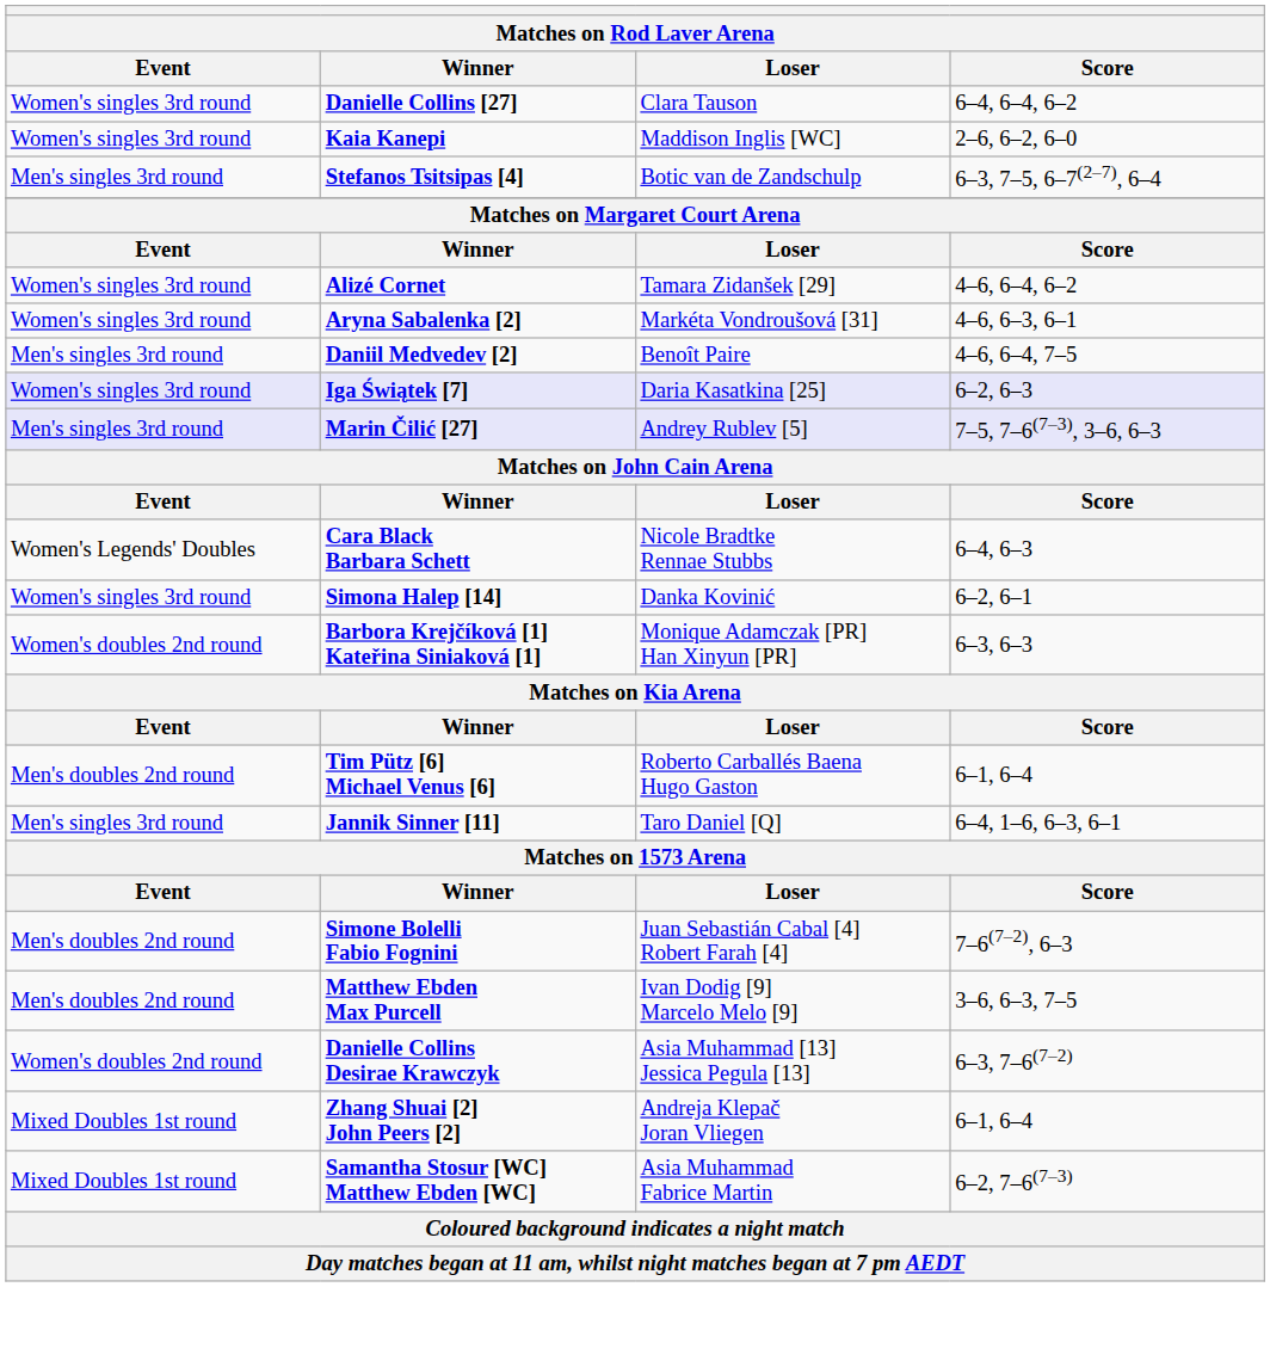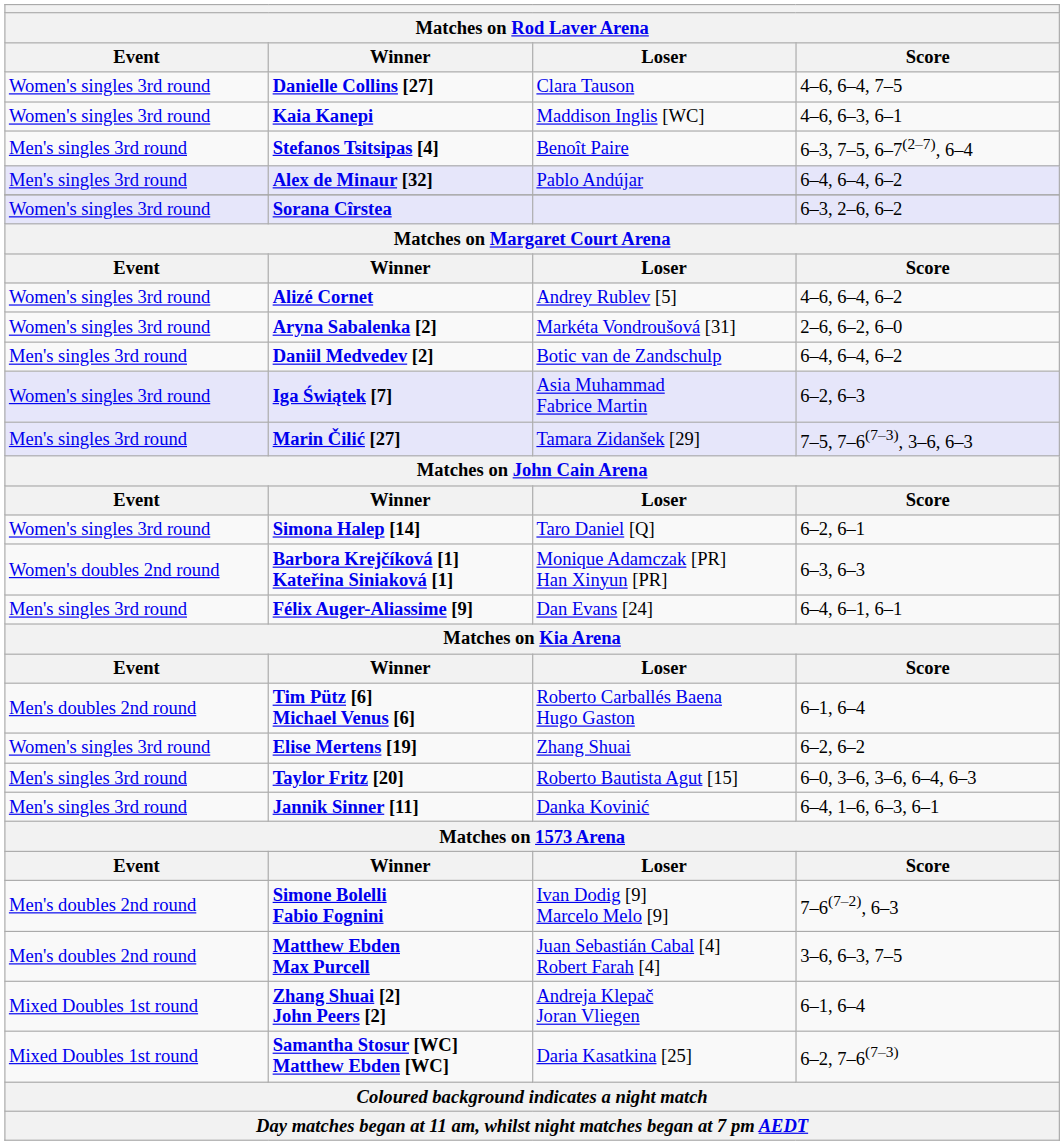Danielle Collins [27] | Score: 6–4, 6–4, 6–2 -> 4–6, 6–4, 7–5
Kaia Kanepi | Score: 2–6, 6–2, 6–0 -> 4–6, 6–3, 6–1
Stefanos Tsitsipas [4] | Loser: Botic van de Zandschulp -> Benoît Paire
+ row: Men's singles 3rd round | Alex de Minaur [32] | Pablo Andújar | 6–4, 6–4, 6–2
+ row: Women's singles 3rd round | Sorana Cîrstea | 6–3, 2–6, 6–2
Alizé Cornet | Loser: Tamara Zidanšek [29] -> Andrey Rublev [5]
Aryna Sabalenka [2] | Score: 4–6, 6–3, 6–1 -> 2–6, 6–2, 6–0
Daniil Medvedev [2] | Loser: Benoît Paire -> Botic van de Zandschulp
Daniil Medvedev [2] | Score: 4–6, 6–4, 7–5 -> 6–4, 6–4, 6–2
Iga Świątek [7] | Loser: Daria Kasatkina [25] -> Asia Muhammad Fabrice Martin
Marin Čilić [27] | Loser: Andrey Rublev [5] -> Tamara Zidanšek [29]
- row: Women's Legends' Doubles | Cara Black Barbara Schett | Nicole Bradtke Rennae Stubbs | 6–4, 6–3
Simona Halep [14] | Loser: Danka Kovinić -> Taro Daniel [Q]
+ row: Men's singles 3rd round | Félix Auger-Aliassime [9] | Dan Evans [24] | 6–4, 6–1, 6–1
+ row: Women's singles 3rd round | Elise Mertens [19] | Zhang Shuai | 6–2, 6–2
+ row: Men's singles 3rd round | Taylor Fritz [20] | Roberto Bautista Agut [15] | 6–0, 3–6, 3–6, 6–4, 6–3
Jannik Sinner [11] | Loser: Taro Daniel [Q] -> Danka Kovinić
Simone Bolelli Fabio Fognini | Loser: Juan Sebastián Cabal [4] Robert Farah [4] -> Ivan Dodig [9] Marcelo Melo [9]
Matthew Ebden Max Purcell | Loser: Ivan Dodig [9] Marcelo Melo [9] -> Juan Sebastián Cabal [4] Robert Farah [4]
- row: Women's doubles 2nd round | Danielle Collins Desirae Krawczyk | Asia Muhammad [13] Jessica Pegula [13] | 6–3, 7–6(7–2)
Samantha Stosur [WC] Matthew Ebden [WC] | Loser: Asia Muhammad Fabrice Martin -> Daria Kasatkina [25]
